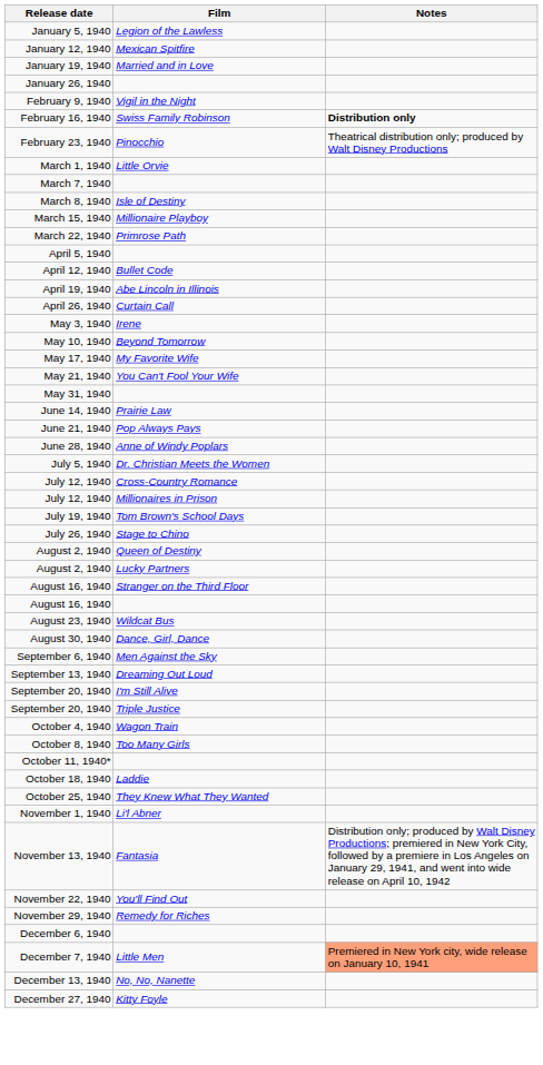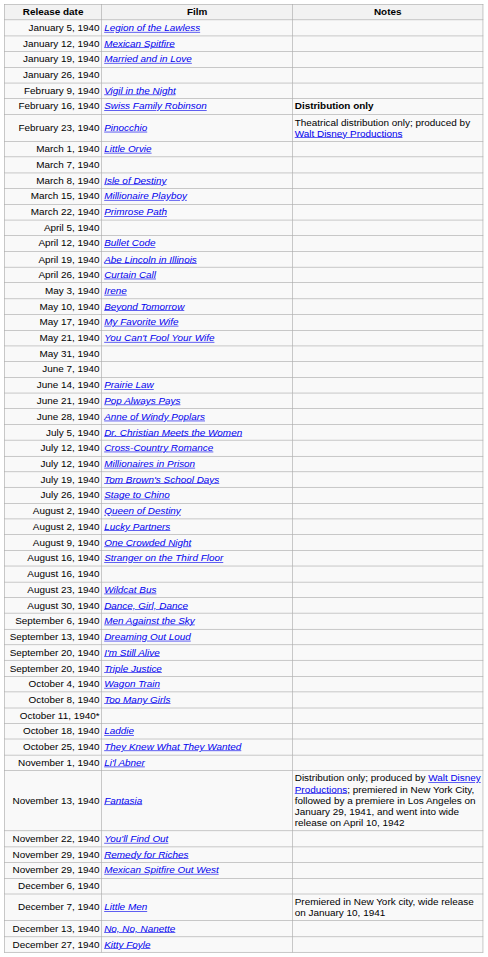+ row: June 7, 1940
+ row: August 9, 1940 | One Crowded Night
+ row: November 29, 1940 | Mexican Spitfire Out West
December 7, 1940 | Notes: lightsalmon background -> no background
